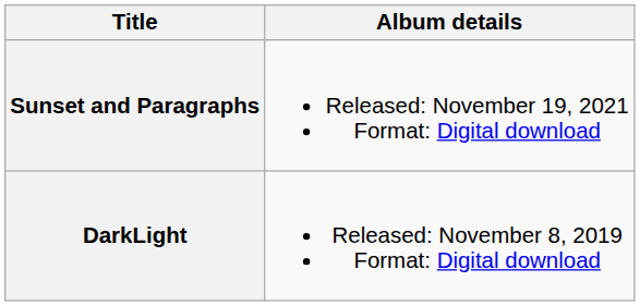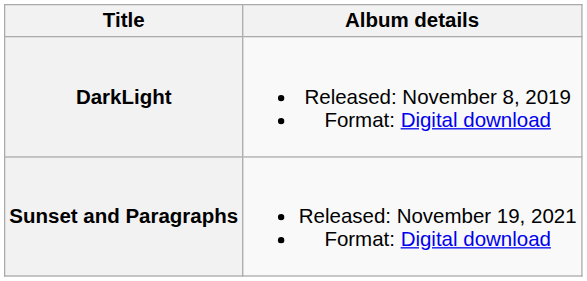rows swapped: DarkLight <-> Sunset and Paragraphs
